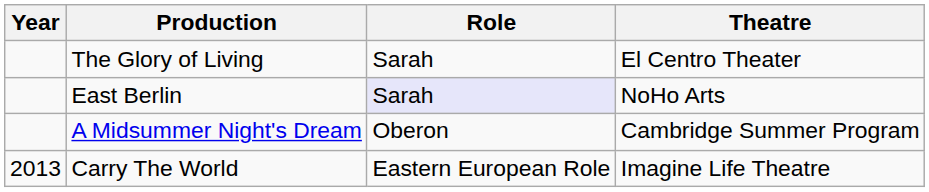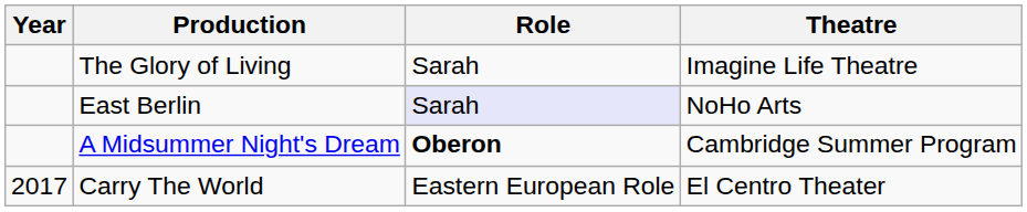The Glory of Living | Theatre: El Centro Theater -> Imagine Life Theatre
A Midsummer Night's Dream | Role: normal -> bold
Carry The World | Year: 2013 -> 2017
Carry The World | Theatre: Imagine Life Theatre -> El Centro Theater
